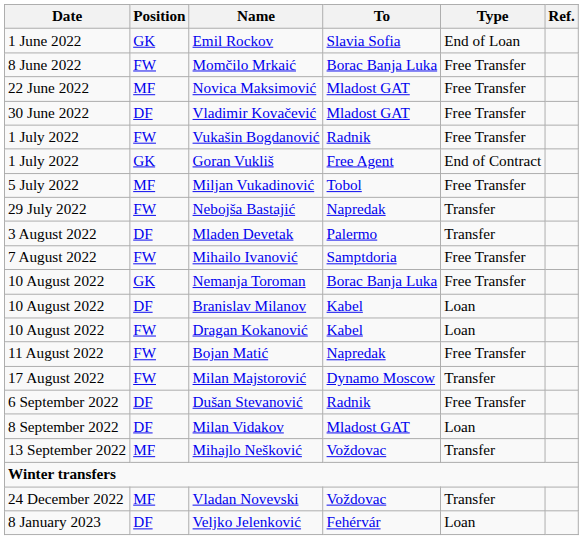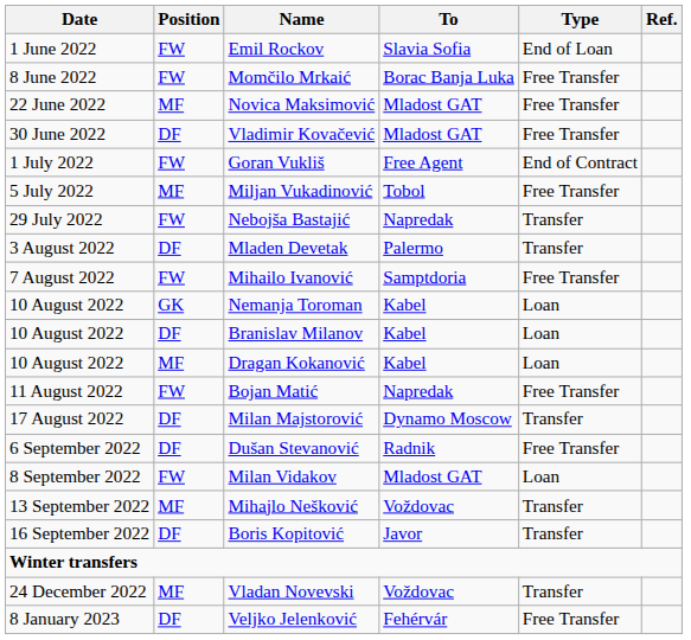Emil Rockov | Position: GK -> FW
- row: 1 July 2022 | FW | Vukašin Bogdanović | Radnik | Free Transfer
Goran Vukliš | Position: GK -> FW
Nemanja Toroman | To: Borac Banja Luka -> Kabel
Nemanja Toroman | Type: Free Transfer -> Loan
Dragan Kokanović | Position: FW -> MF
Milan Majstorović | Position: FW -> DF
Milan Vidakov | Position: DF -> FW
+ row: 16 September 2022 | DF | Boris Kopitović | Javor | Transfer
Veljko Jelenković | Type: Loan -> Free Transfer
